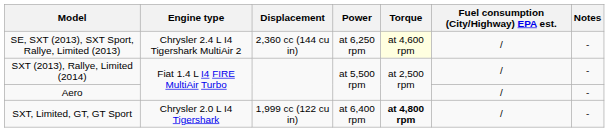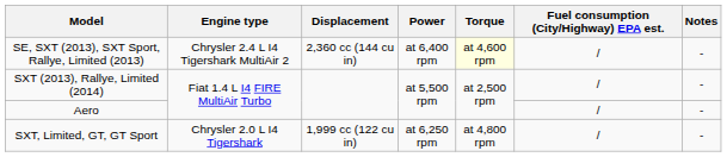SE, SXT (2013), SXT Sport, Rallye, Limited (2013) | Power: at 6,250 rpm -> at 6,400 rpm
SXT, Limited, GT, GT Sport | Power: at 6,400 rpm -> at 6,250 rpm
SXT, Limited, GT, GT Sport | Torque: bold -> normal
